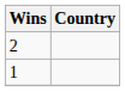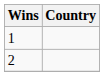rows swapped: 2 <-> 1
